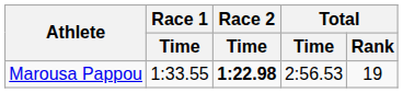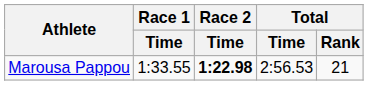Marousa Pappou | Total / Rank: 19 -> 21
